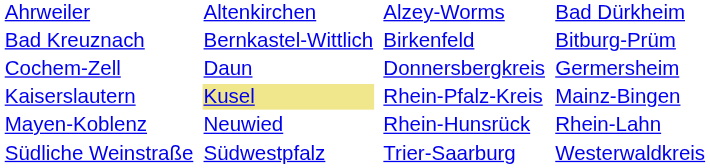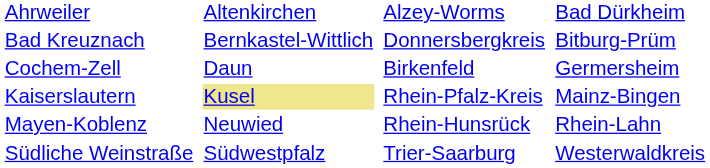Bad Kreuznach | column 6: Birkenfeld -> Donnersbergkreis
Cochem-Zell | column 6: Donnersbergkreis -> Birkenfeld
